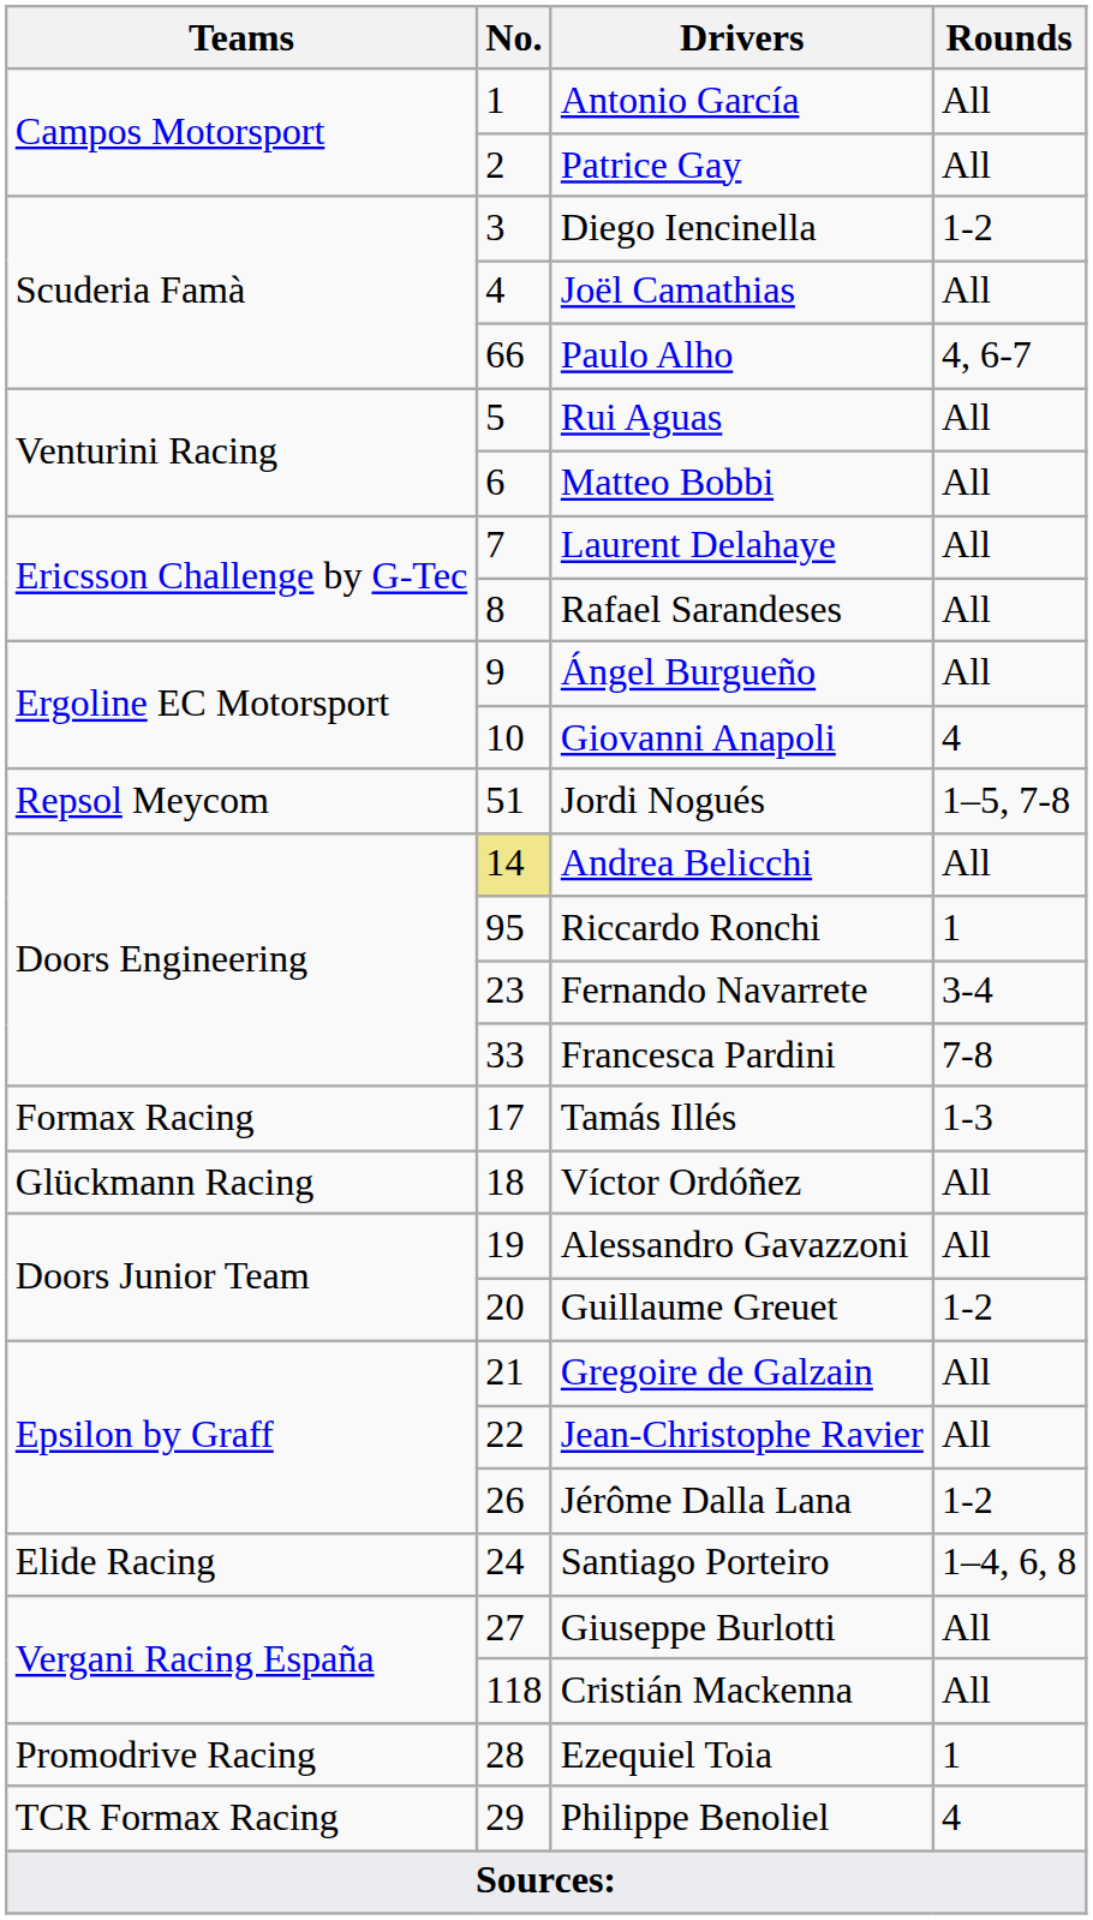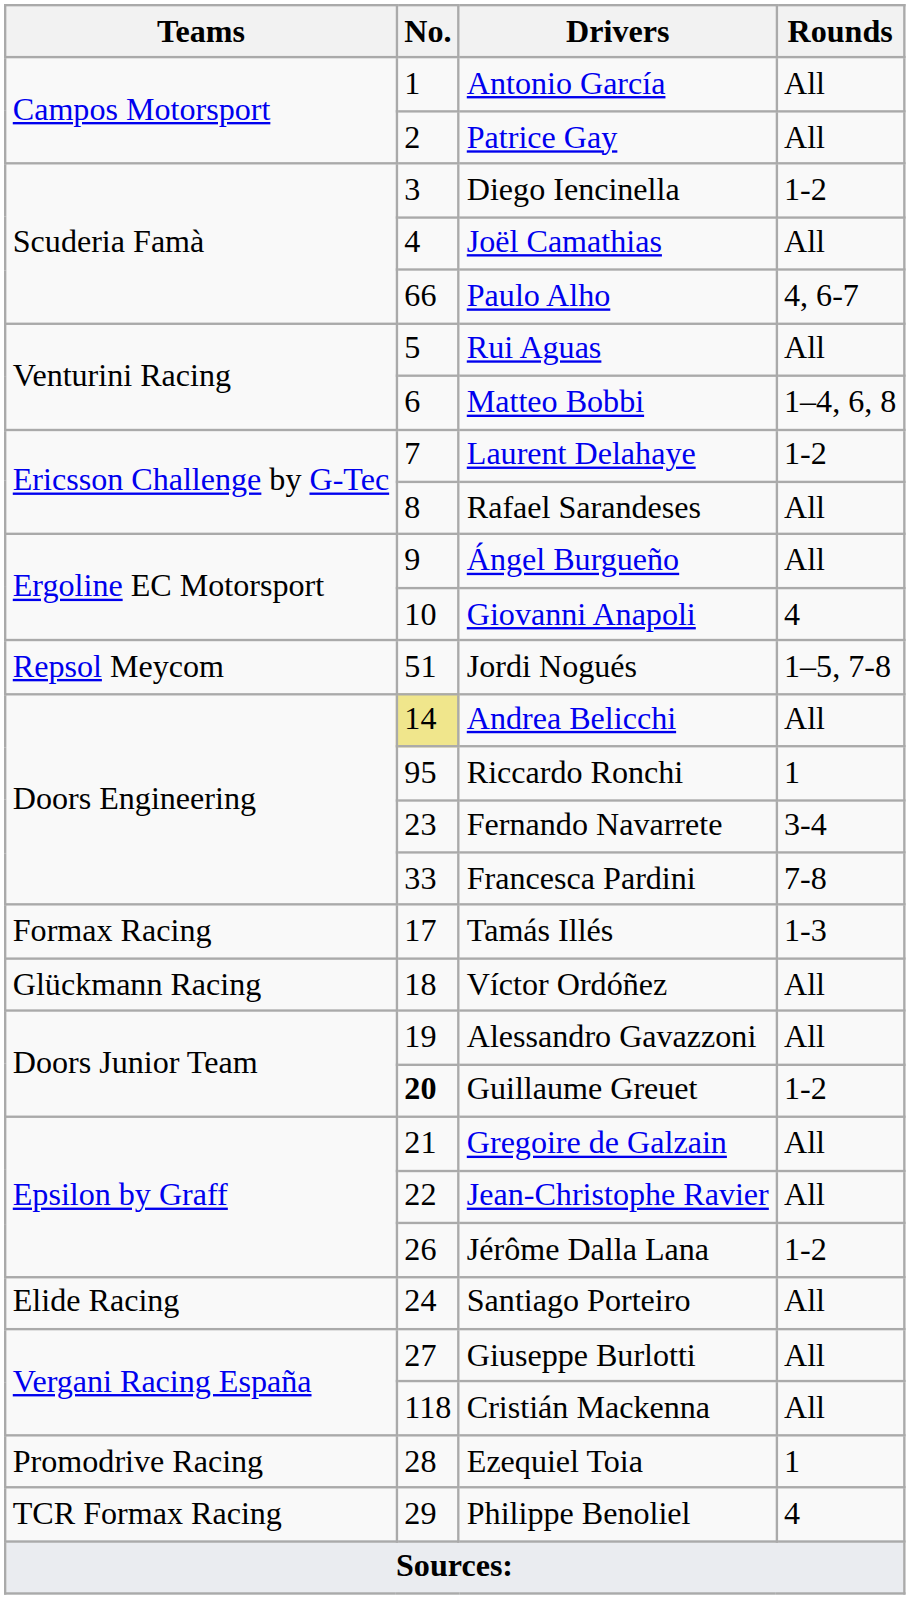Matteo Bobbi | Rounds: All -> 1–4, 6, 8
Laurent Delahaye | Rounds: All -> 1-2
Guillaume Greuet | No.: normal -> bold
Santiago Porteiro | Rounds: 1–4, 6, 8 -> All
